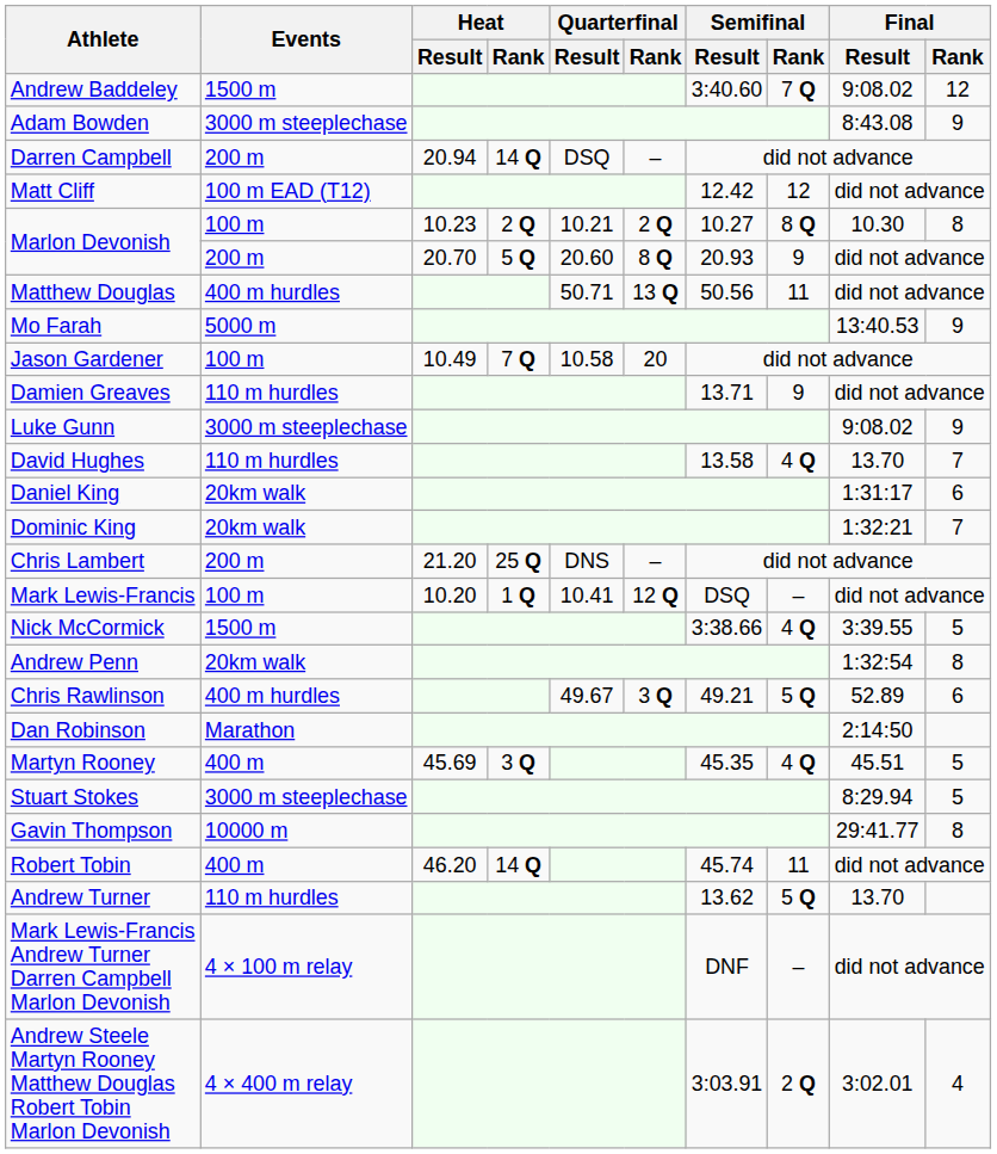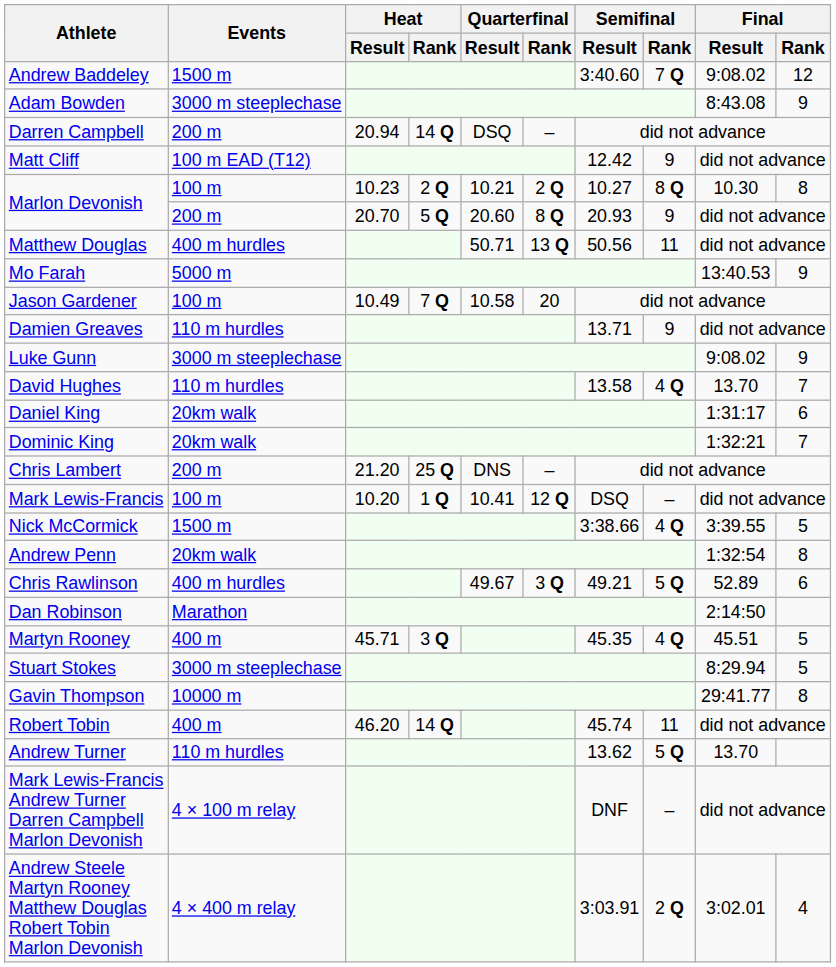Matt Cliff | Semifinal / Rank: 12 -> 9
Martyn Rooney | Heat / Result: 45.69 -> 45.71
